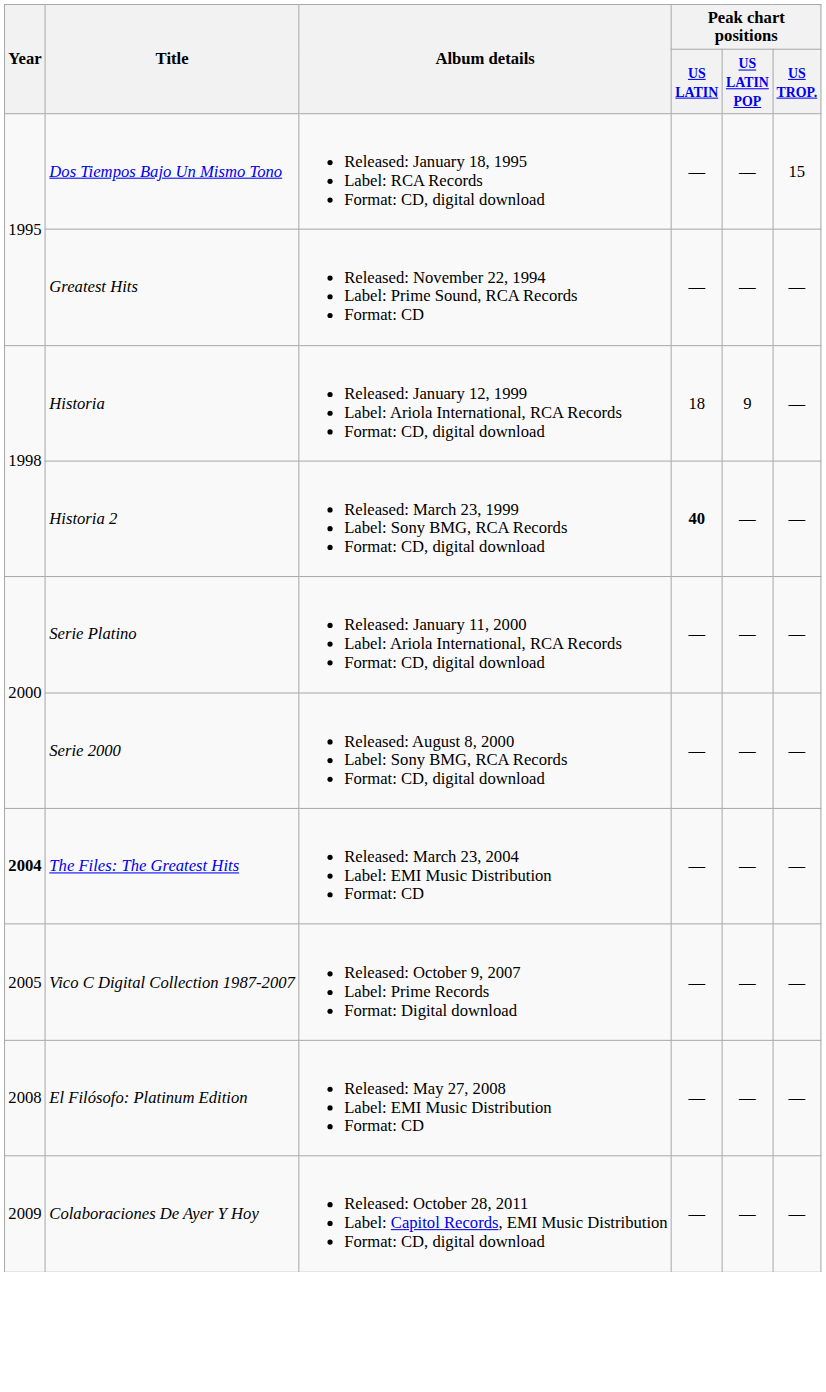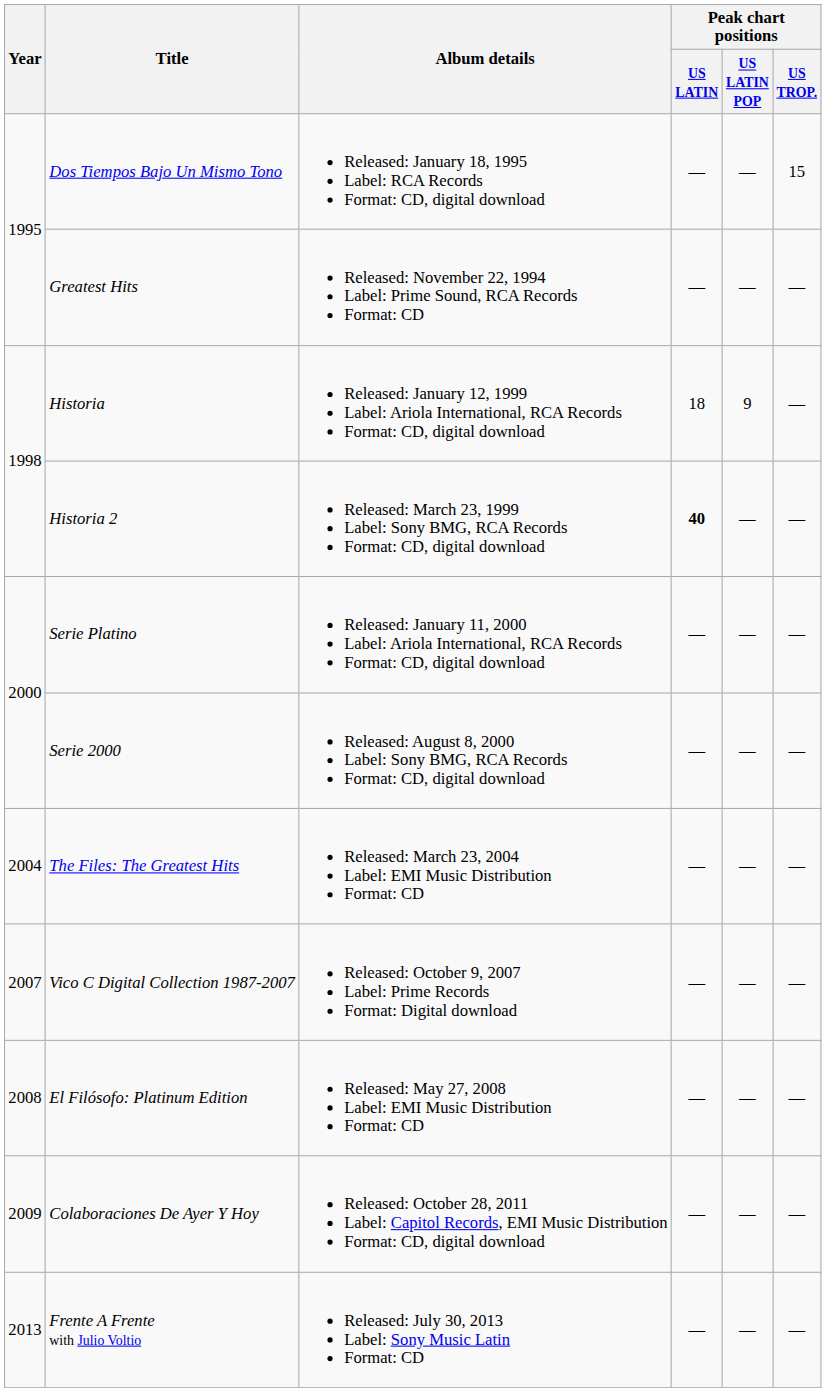The Files: The Greatest Hits | Year: bold -> normal
Vico C Digital Collection 1987-2007 | Year: 2005 -> 2007
+ row: 2013 | Frente A Frente with Julio Voltio | Released: July 30, 2013 Label: Sony Music Latin Format: CD | — | — | —
